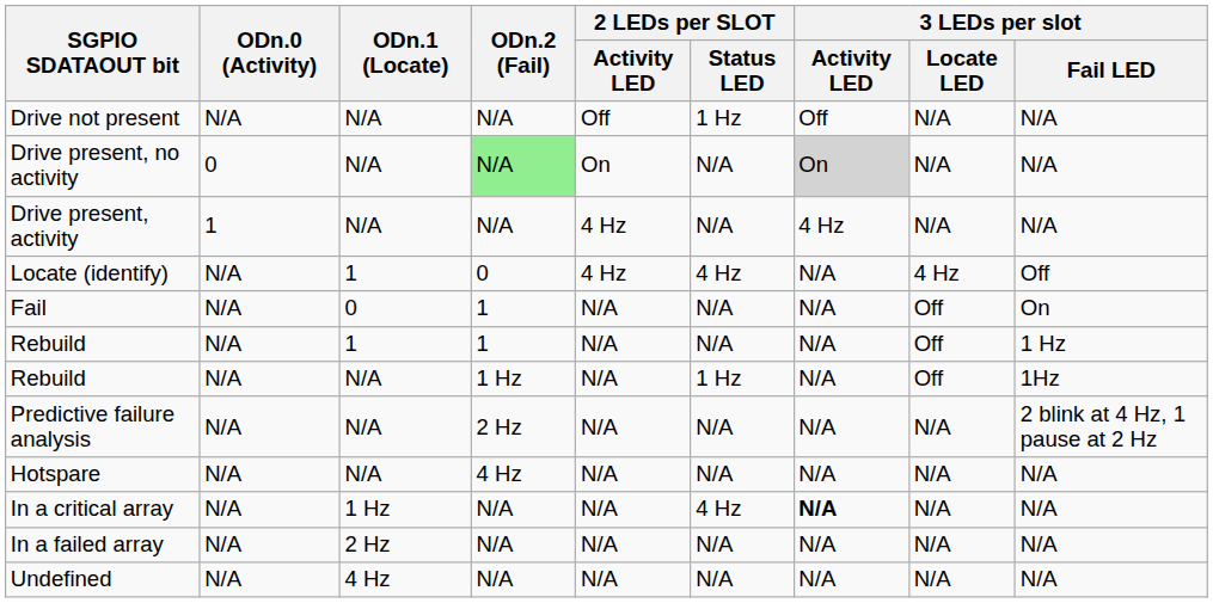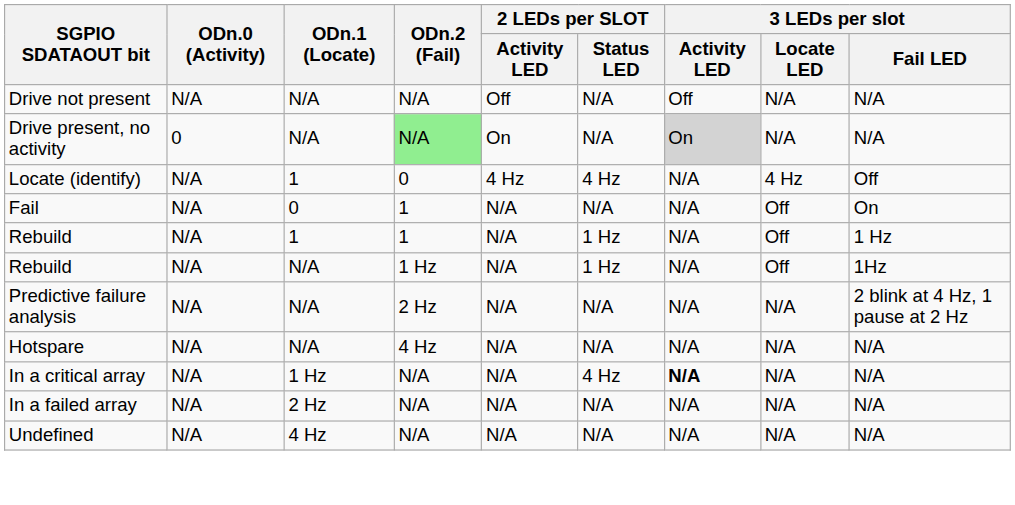Drive not present | 2 LEDs per SLOT / Status LED: 1 Hz -> N/A
- row: Drive present, activity | 1 | N/A | N/A | 4 Hz | N/A | 4 Hz | N/A | N/A
Rebuild / 1 | 2 LEDs per SLOT / Status LED: N/A -> 1 Hz
